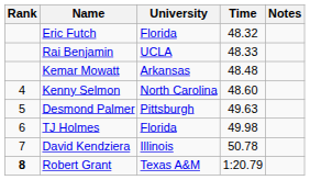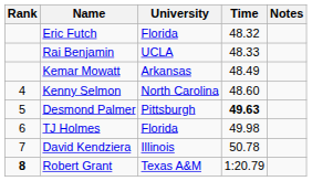Kemar Mowatt | Time: 48.48 -> 48.49
Desmond Palmer | Time: normal -> bold
